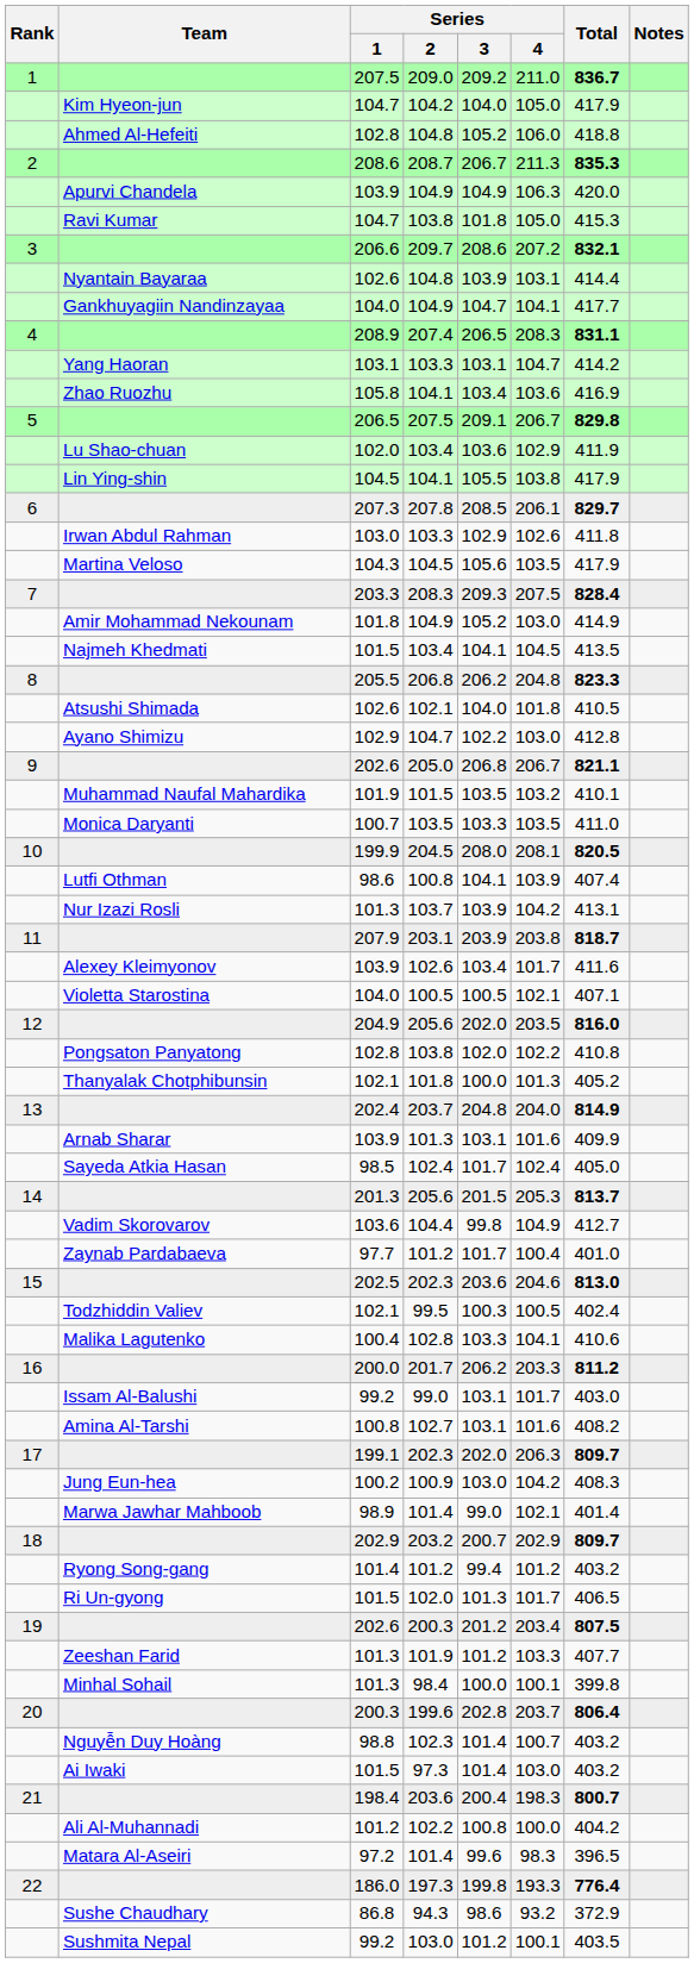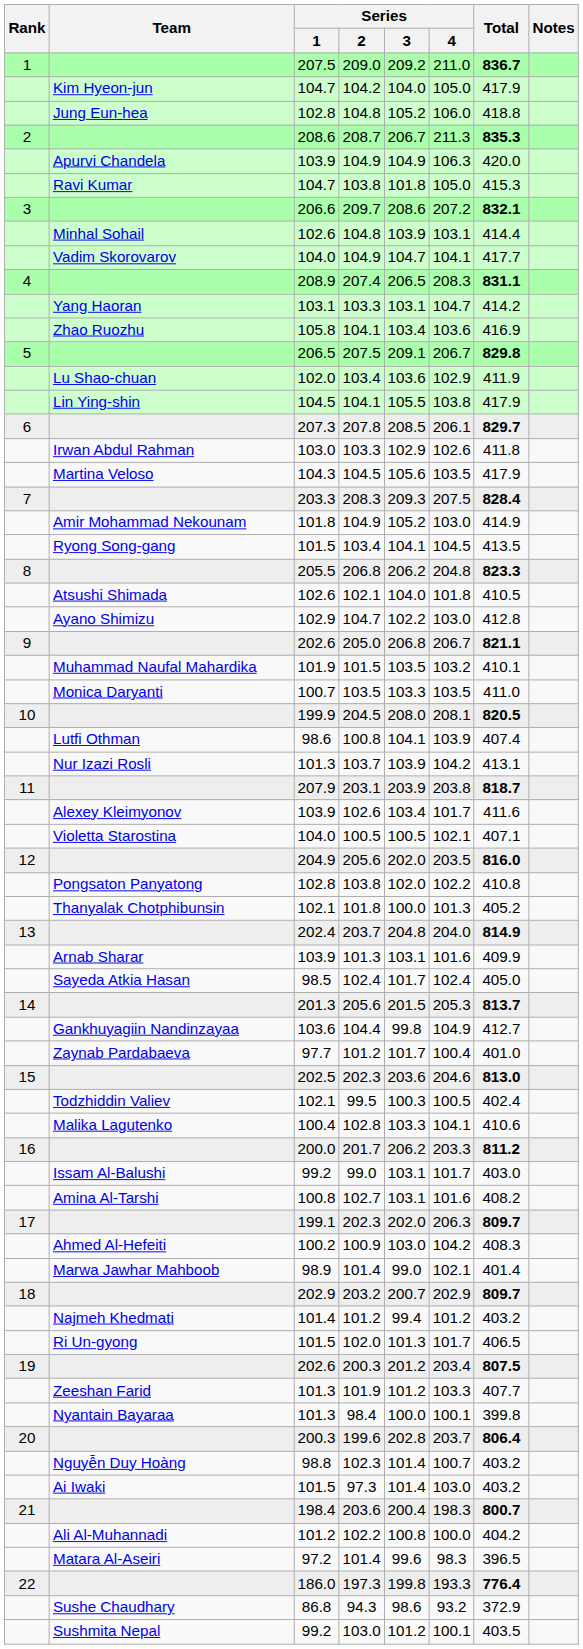102.8 / 104.8 | Team: Ahmed Al-Hefeiti -> Jung Eun-hea
102.6 / 104.8 | Team: Nyantain Bayaraa -> Minhal Sohail
104.0 / 104.9 | Team: Gankhuyagiin Nandinzayaa -> Vadim Skorovarov
101.5 / 103.4 | Team: Najmeh Khedmati -> Ryong Song-gang
104.4 | Team: Vadim Skorovarov -> Gankhuyagiin Nandinzayaa
100.9 | Team: Jung Eun-hea -> Ahmed Al-Hefeiti
101.4 / 101.2 | Team: Ryong Song-gang -> Najmeh Khedmati
98.4 | Team: Minhal Sohail -> Nyantain Bayaraa
